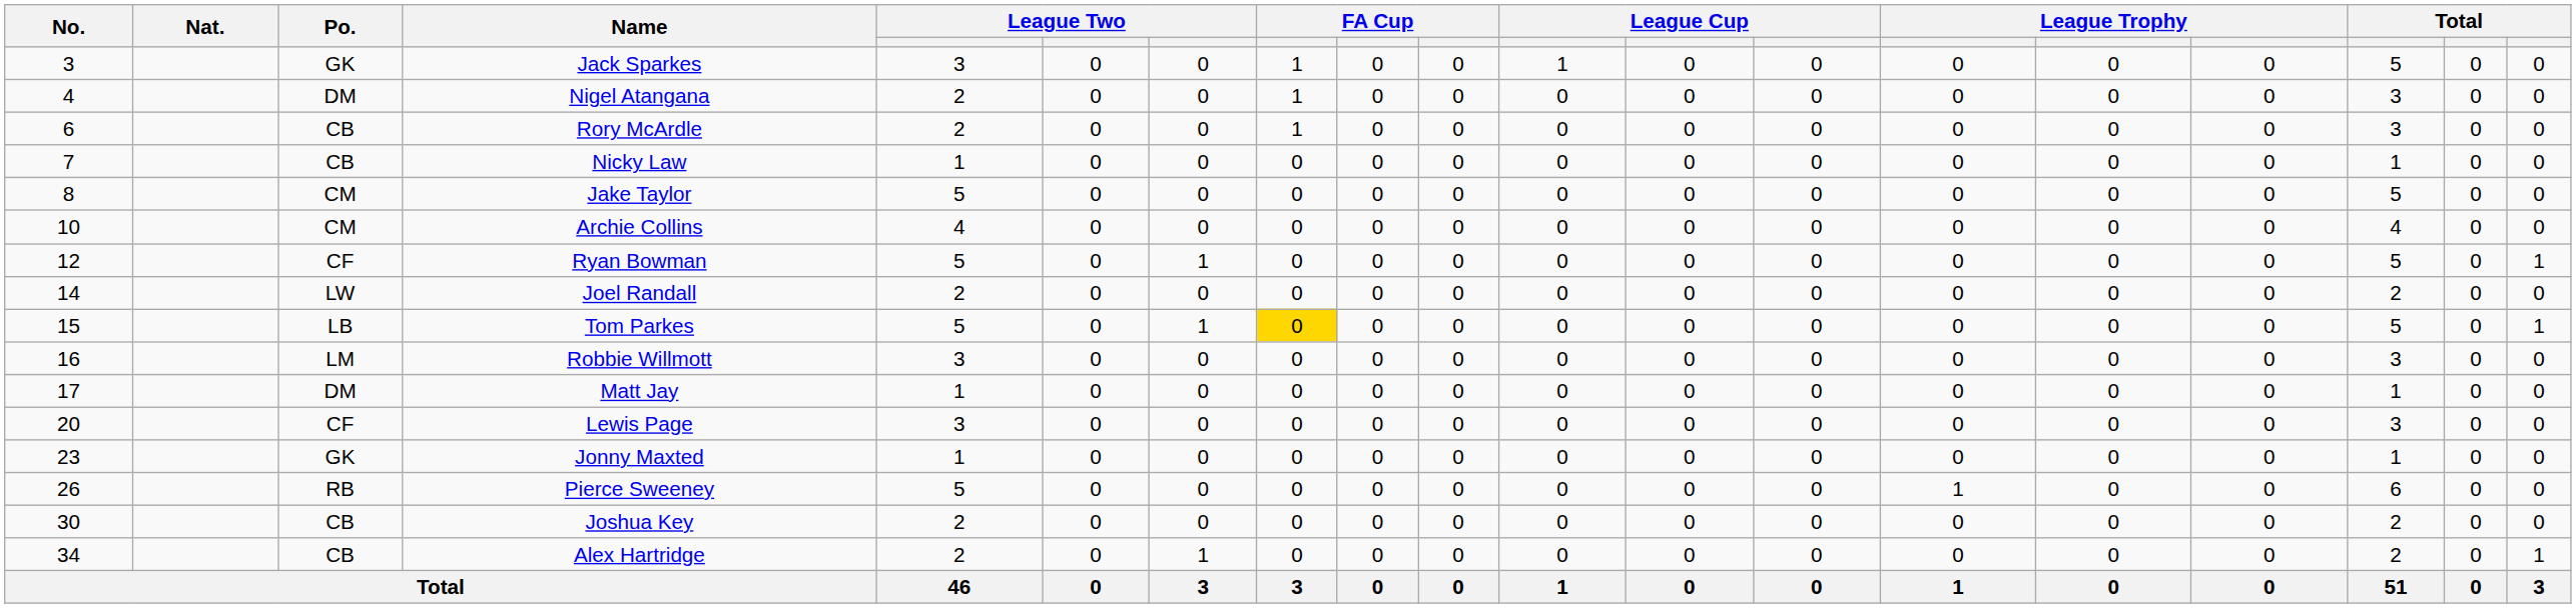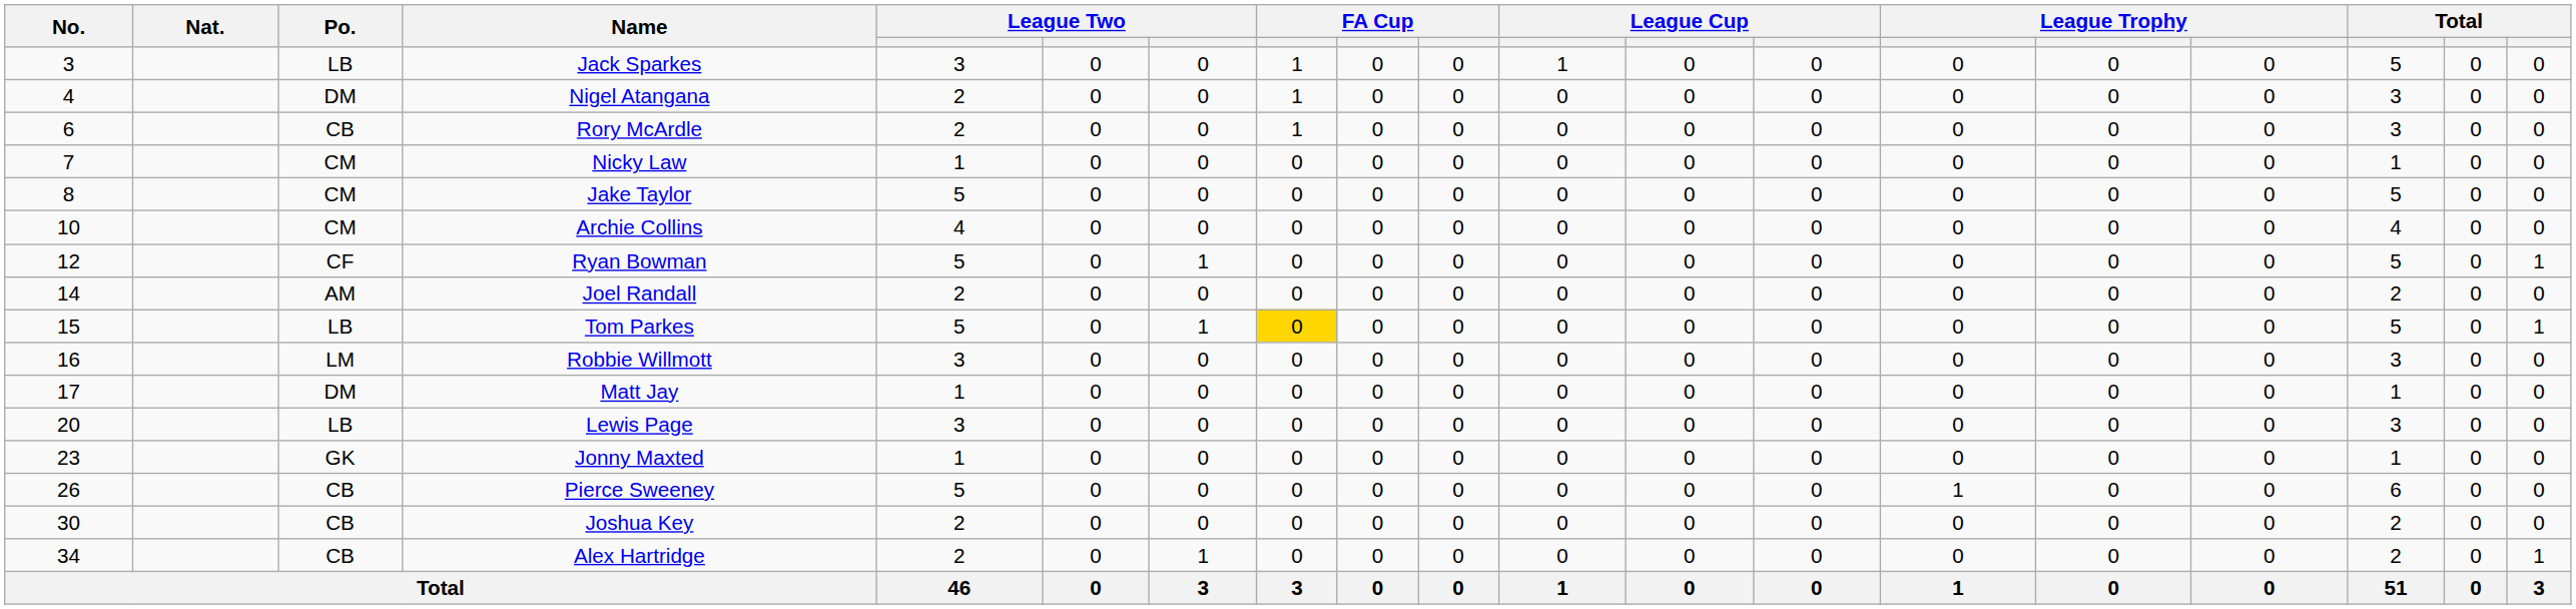Jack Sparkes | Po.: GK -> LB
Nicky Law | Po.: CB -> CM
Joel Randall | Po.: LW -> AM
Lewis Page | Po.: CF -> LB
Pierce Sweeney | Po.: RB -> CB
